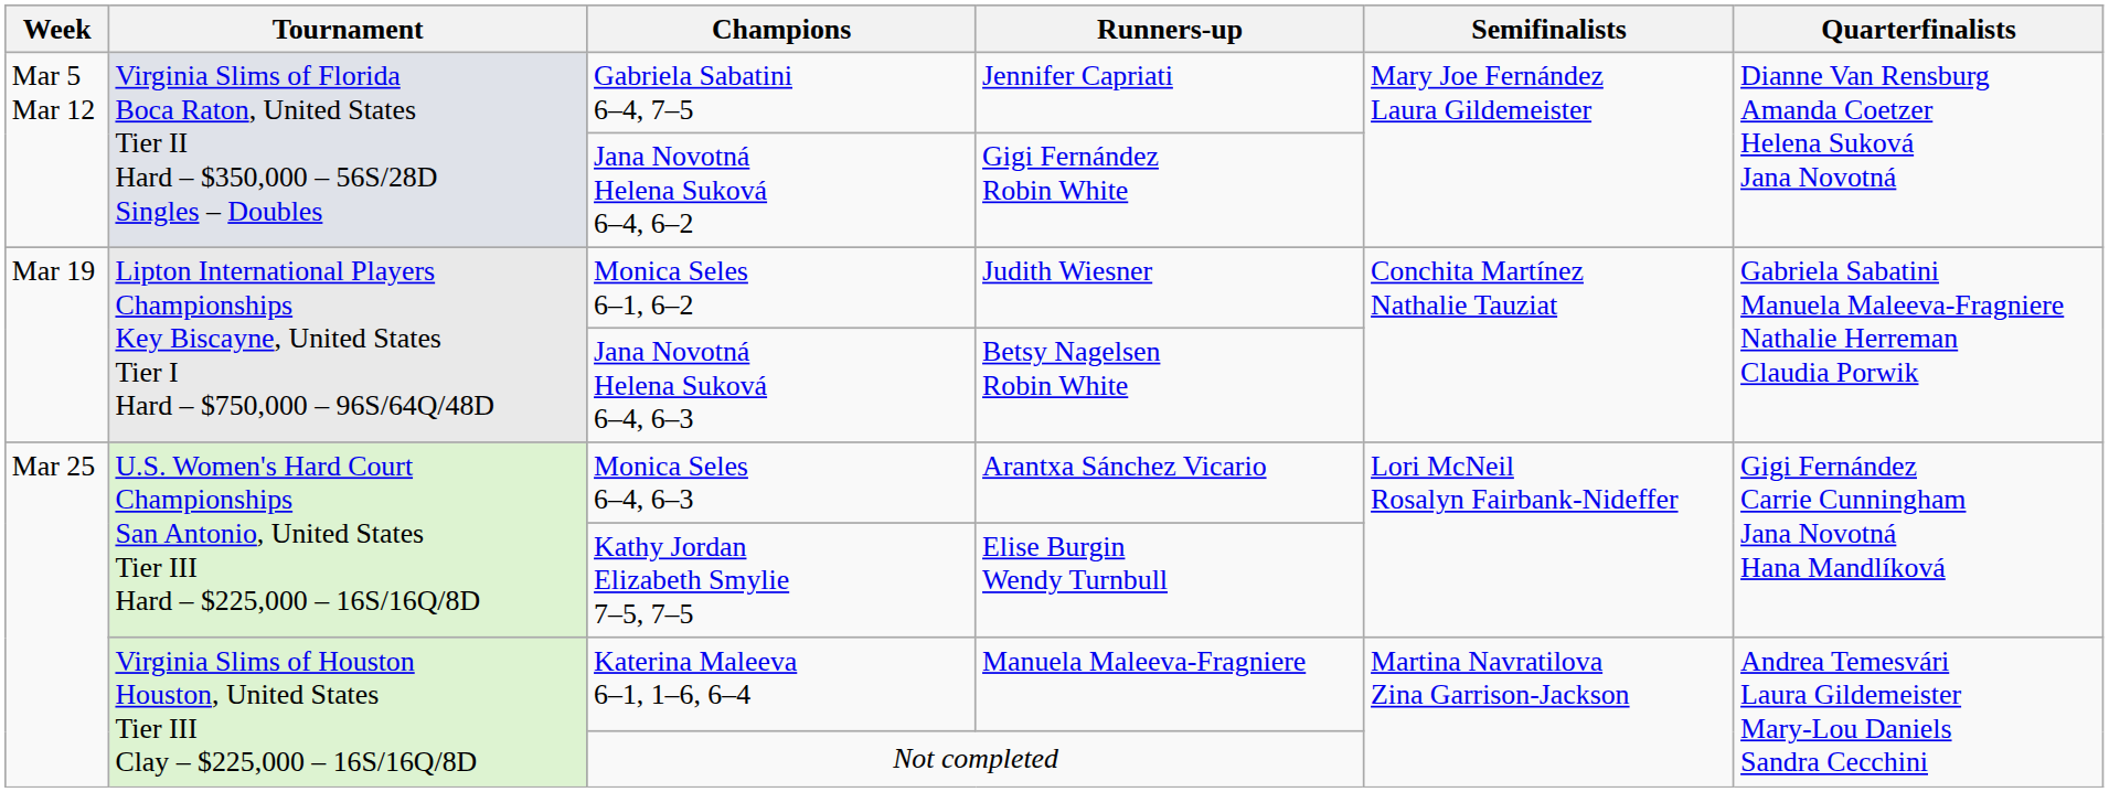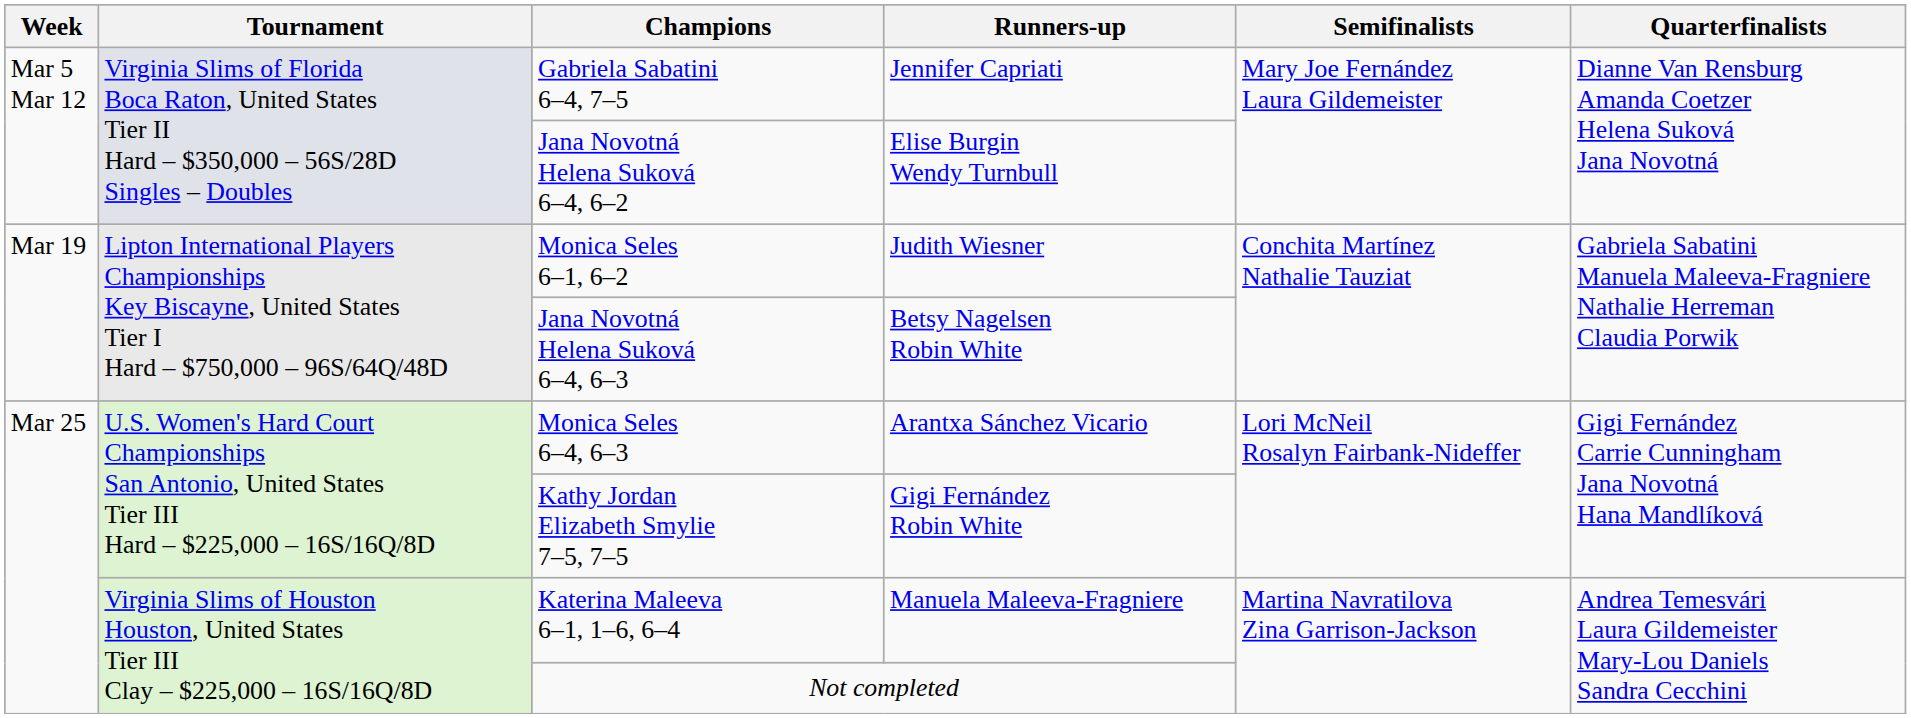Jana Novotná Helena Suková 6–4, 6–2 | Runners-up: Gigi Fernández Robin White -> Elise Burgin Wendy Turnbull
Kathy Jordan Elizabeth Smylie 7–5, 7–5 | Runners-up: Elise Burgin Wendy Turnbull -> Gigi Fernández Robin White
